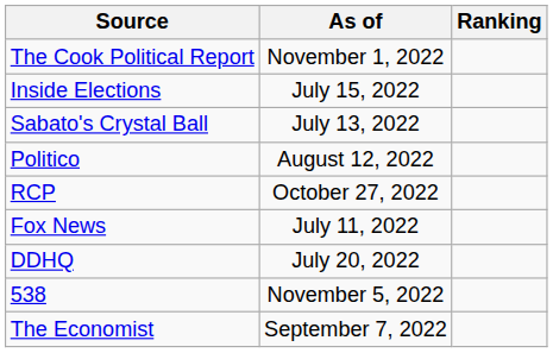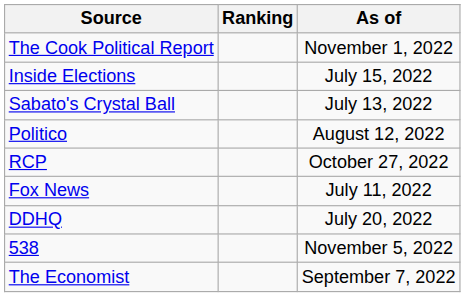columns swapped: Ranking <-> As of
